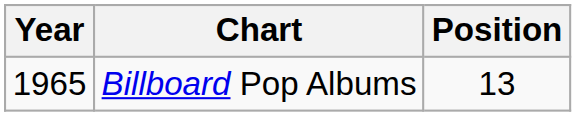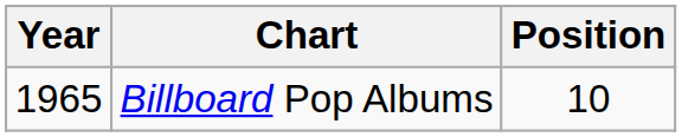Billboard Pop Albums | Position: 13 -> 10
